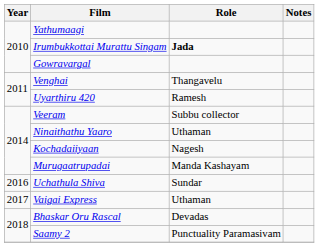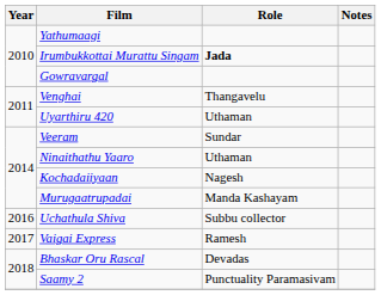Uyarthiru 420 | Role: Ramesh -> Uthaman
Veeram | Role: Subbu collector -> Sundar
Uchathula Shiva | Role: Sundar -> Subbu collector
Vaigai Express | Role: Uthaman -> Ramesh
